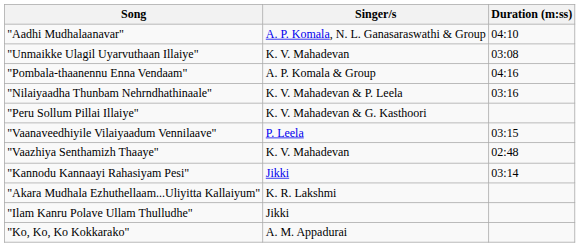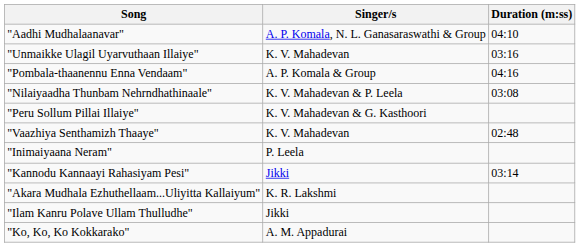"Unmaikke Ulagil Uyarvuthaan Illaiye" | Duration (m:ss): 03:08 -> 03:16
"Nilaiyaadha Thunbam Nehrndhathinaale" | Duration (m:ss): 03:16 -> 03:08
- row: "Vaanaveedhiyile Vilaiyaadum Vennilaave" | P. Leela | 03:15
+ row: "Inimaiyaana Neram" | P. Leela
